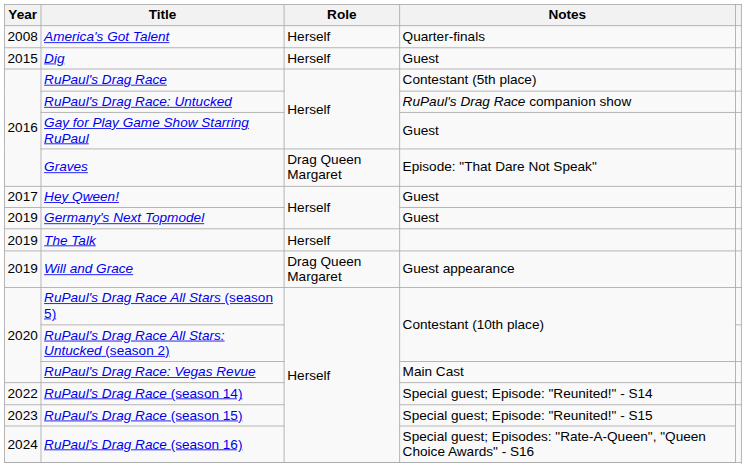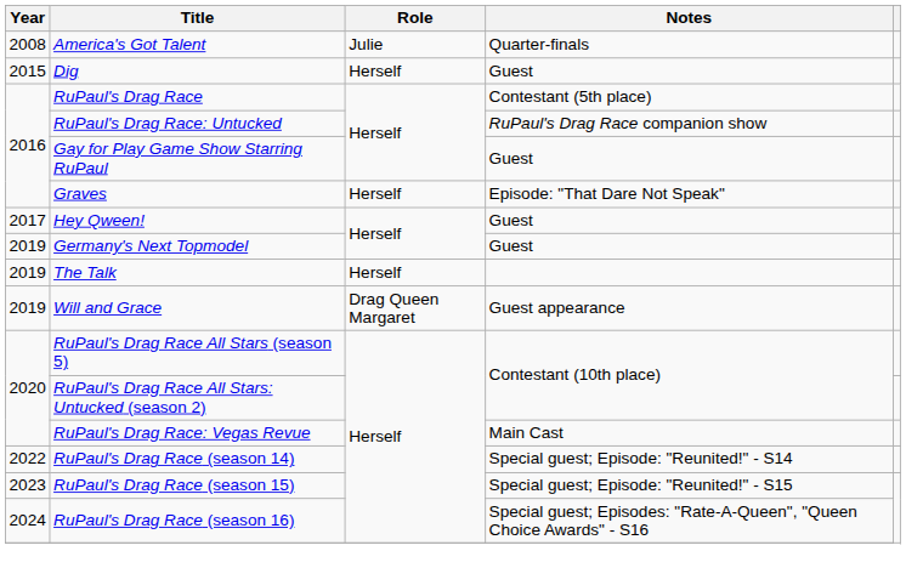America's Got Talent | Role: Herself -> Julie
Graves | Role: Drag Queen Margaret -> Herself
